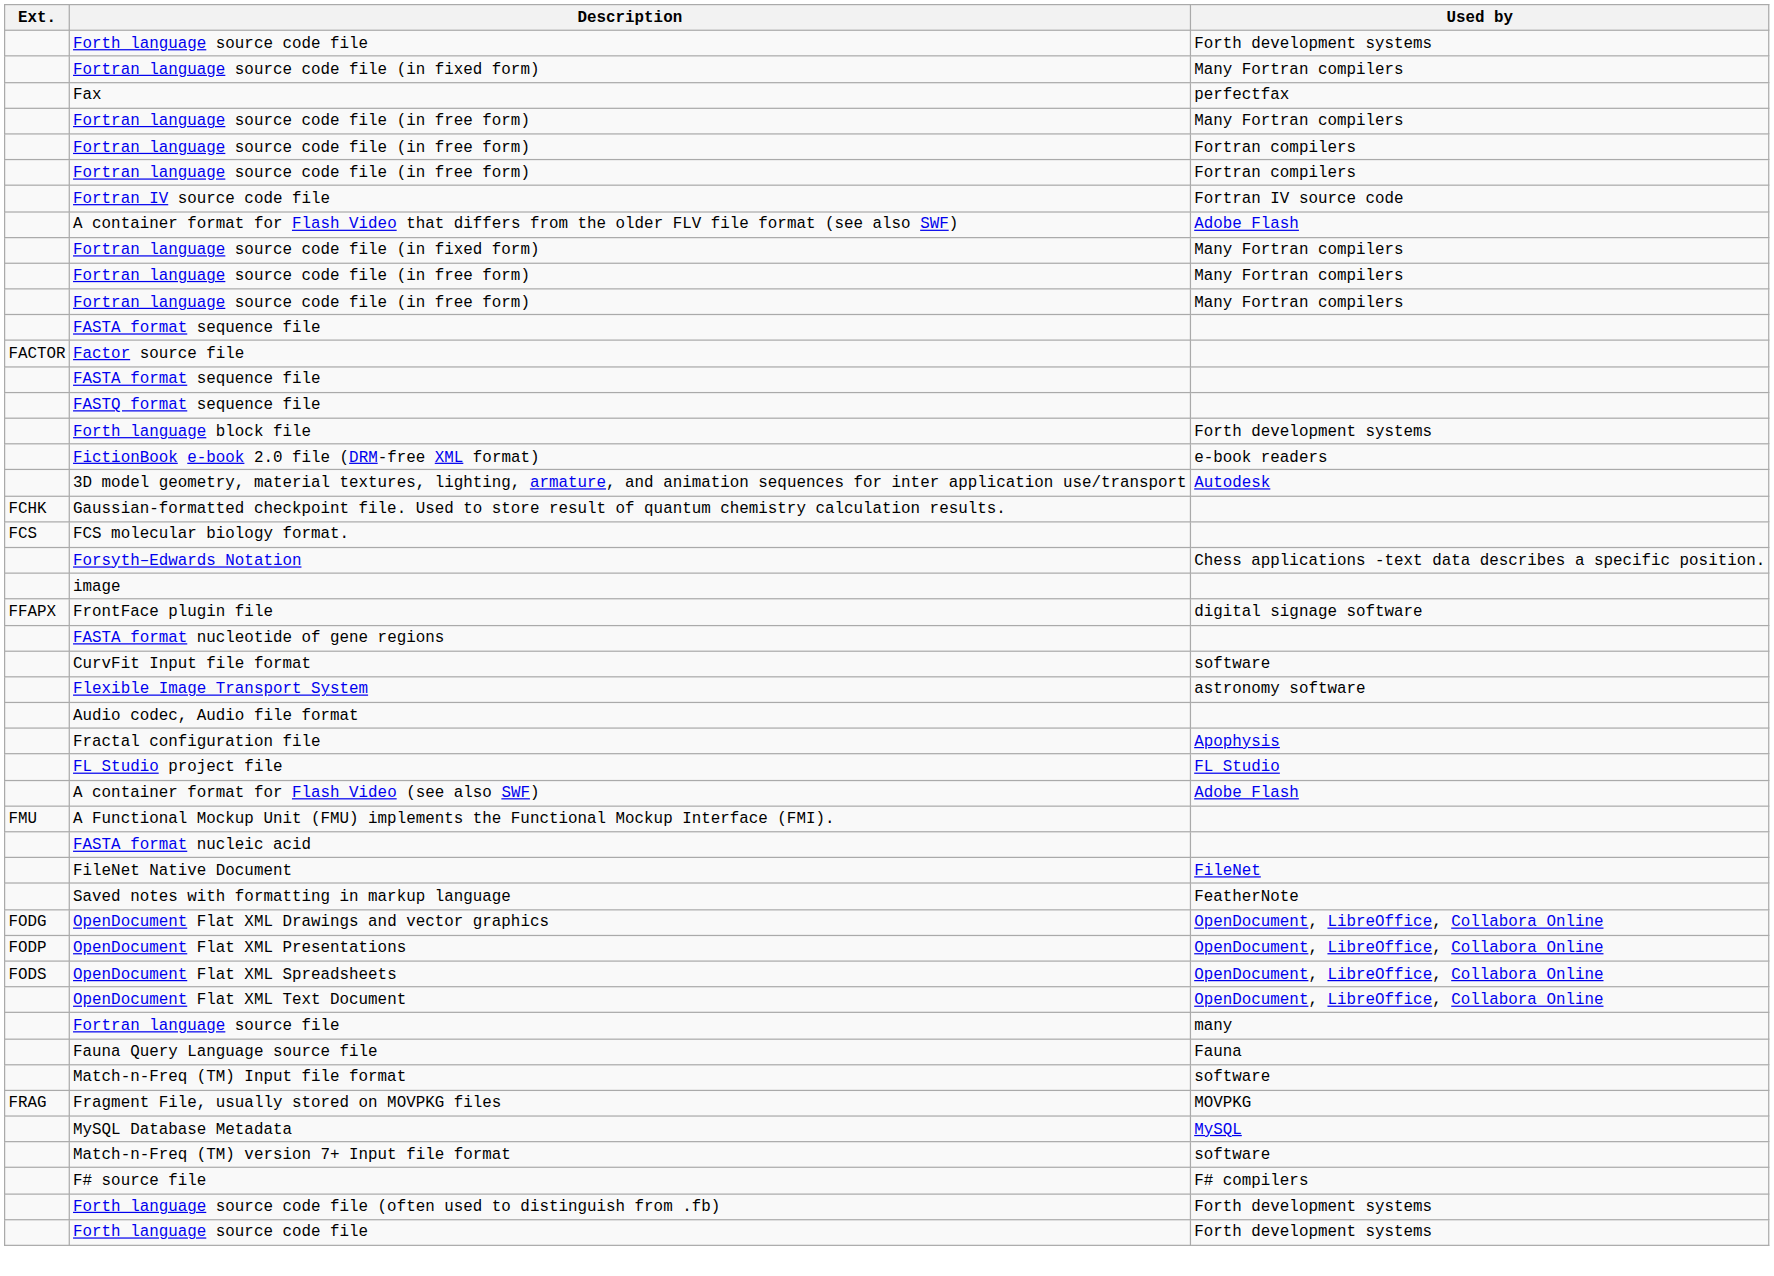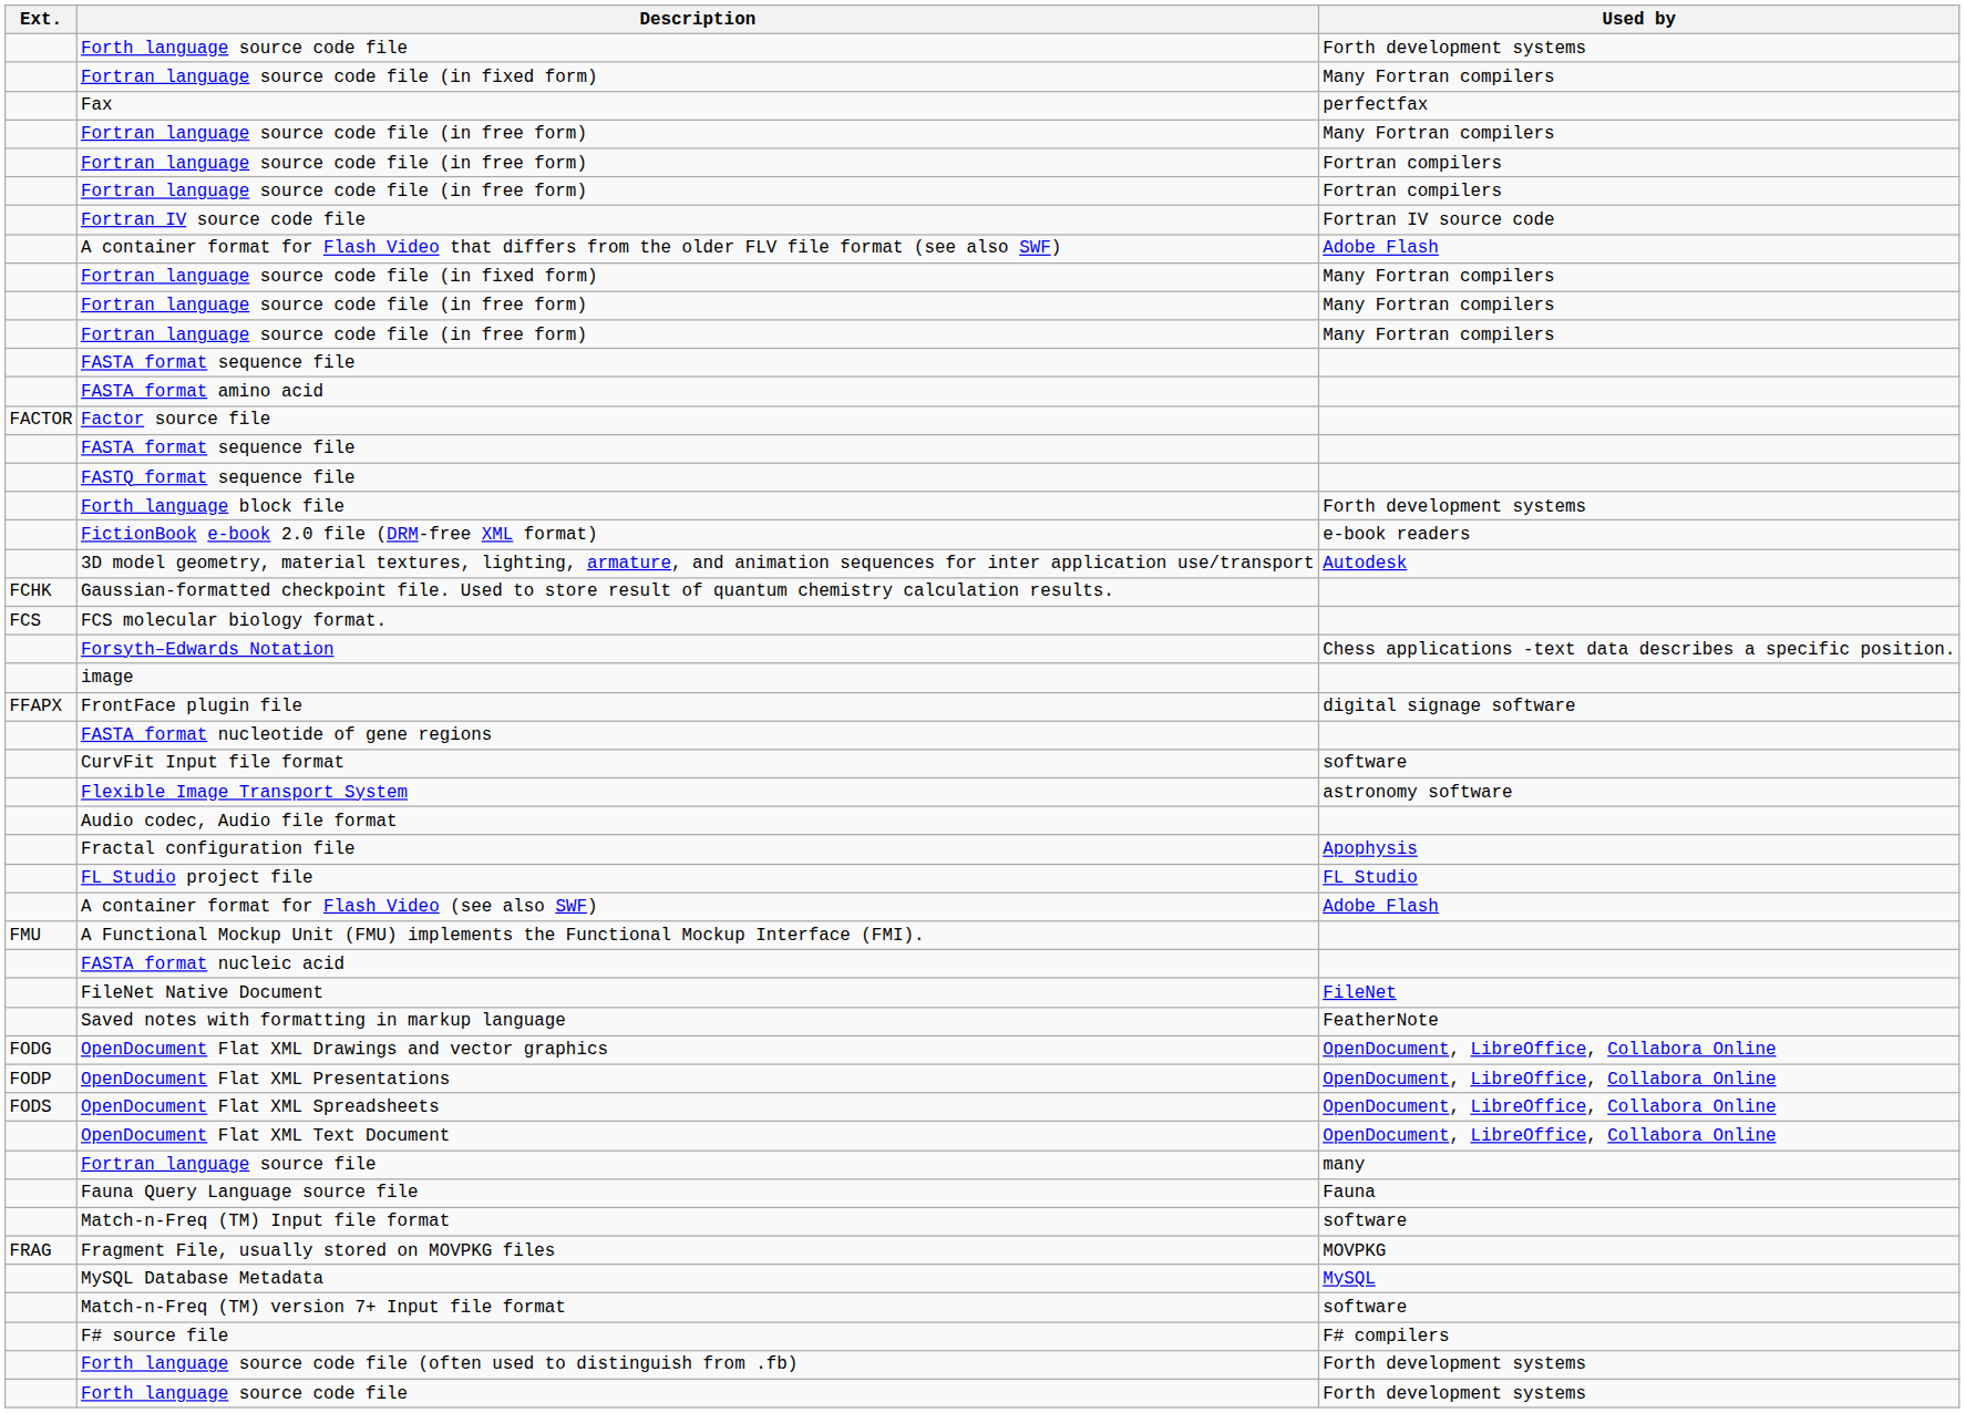+ row: FASTA format amino acid
